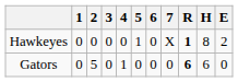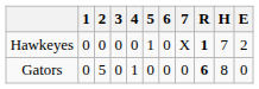Hawkeyes | H: 8 -> 7
Gators | H: 6 -> 8
